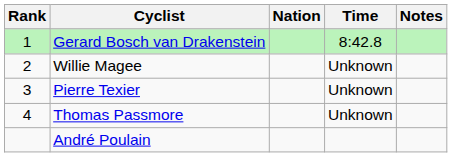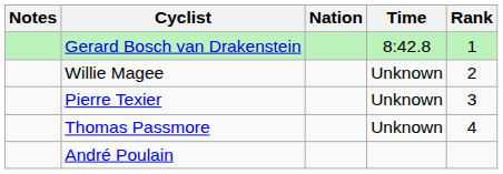columns swapped: Rank <-> Notes
